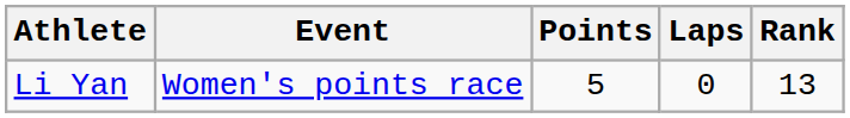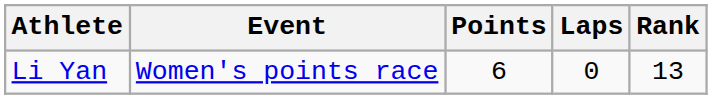Li Yan | Points: 5 -> 6
